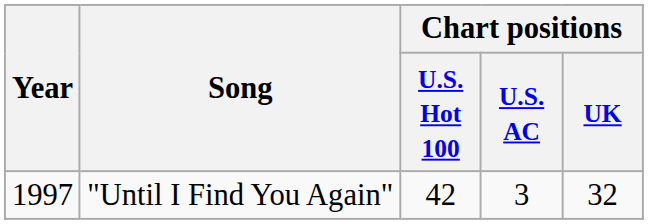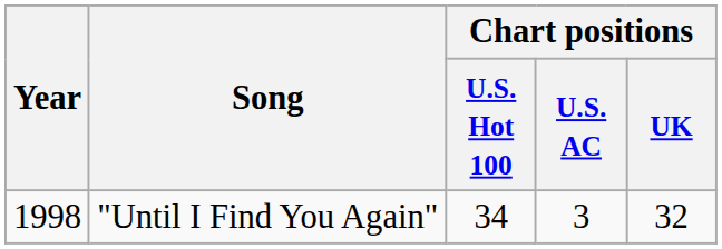"Until I Find You Again" | Year: 1997 -> 1998
"Until I Find You Again" | Chart positions / U.S. Hot 100: 42 -> 34
